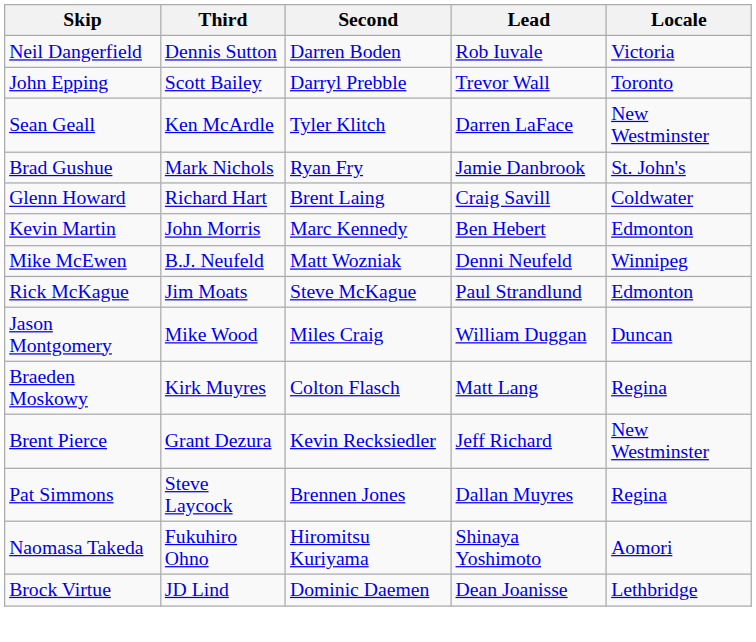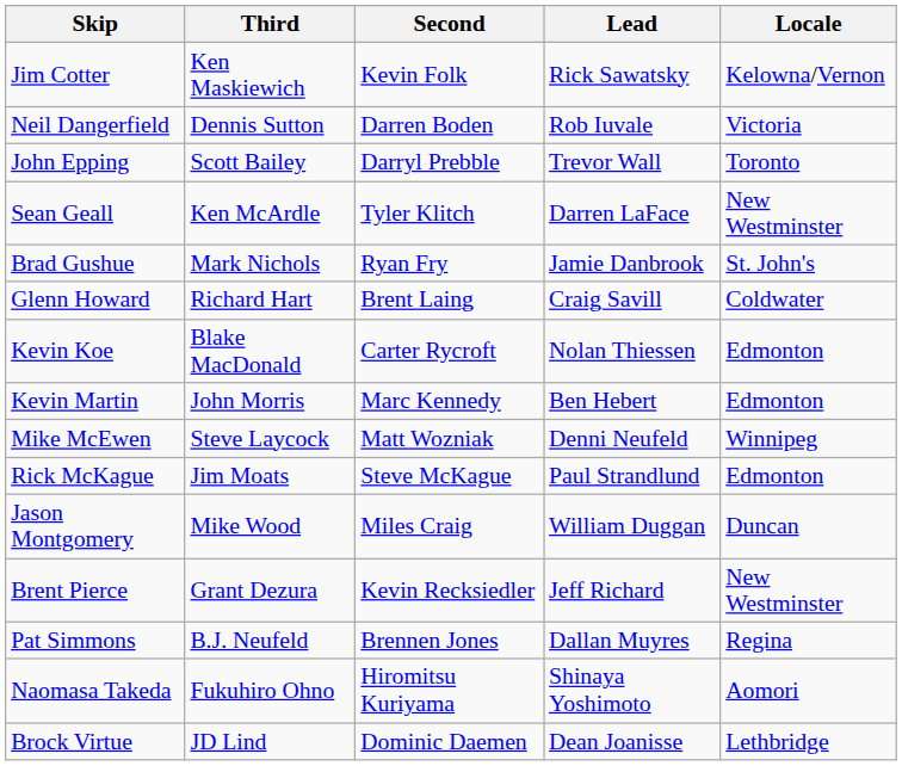+ row: Jim Cotter | Ken Maskiewich | Kevin Folk | Rick Sawatsky | Kelowna/Vernon
+ row: Kevin Koe | Blake MacDonald | Carter Rycroft | Nolan Thiessen | Edmonton
Mike McEwen | Third: B.J. Neufeld -> Steve Laycock
- row: Braeden Moskowy | Kirk Muyres | Colton Flasch | Matt Lang | Regina
Pat Simmons | Third: Steve Laycock -> B.J. Neufeld
